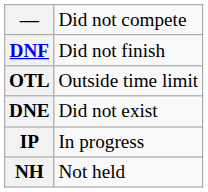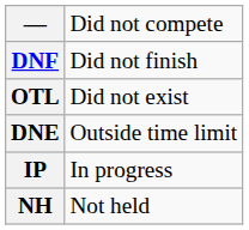OTL | column 2: Outside time limit -> Did not exist
DNE | column 2: Did not exist -> Outside time limit
